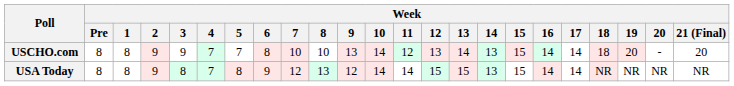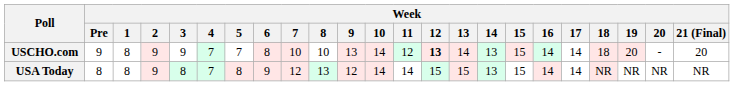USCHO.com | Week / Pre: 8 -> 9
USCHO.com | Week / 12: normal -> bold
